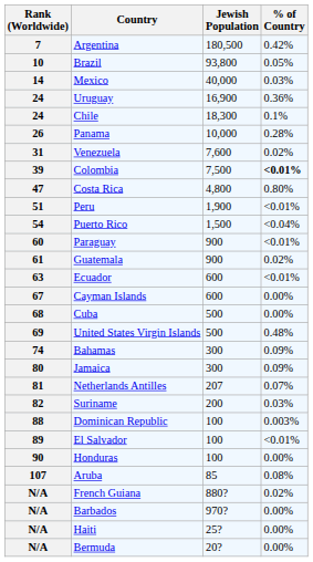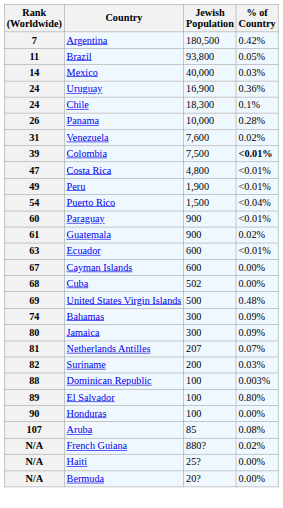Brazil | Rank (Worldwide): 10 -> 11
Costa Rica | % of Country: 0.80% -> <0.01%
Peru | Rank (Worldwide): 51 -> 49
Cuba | Jewish Population: 500 -> 502
El Salvador | % of Country: <0.01% -> 0.80%
- row: N/A | Barbados | 970? | 0.00%
